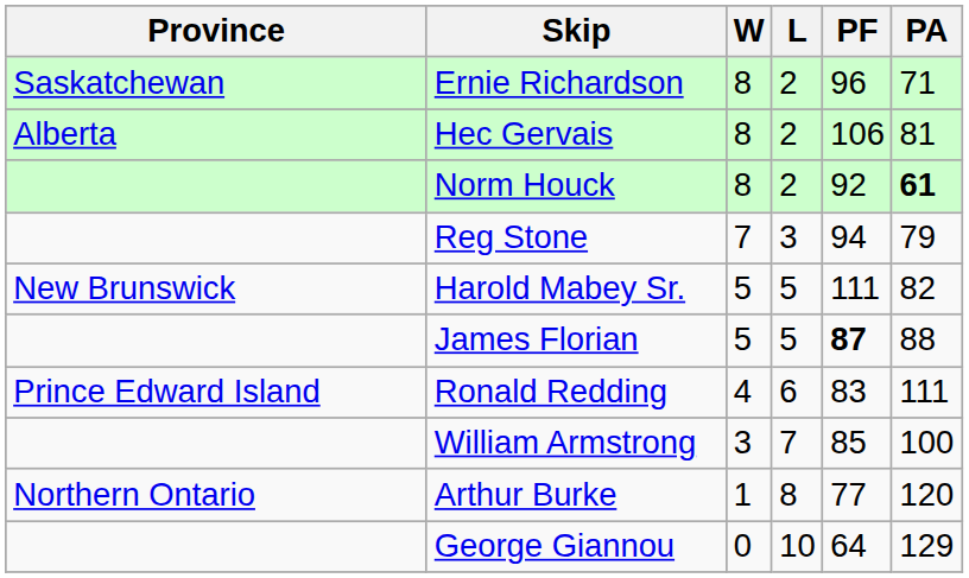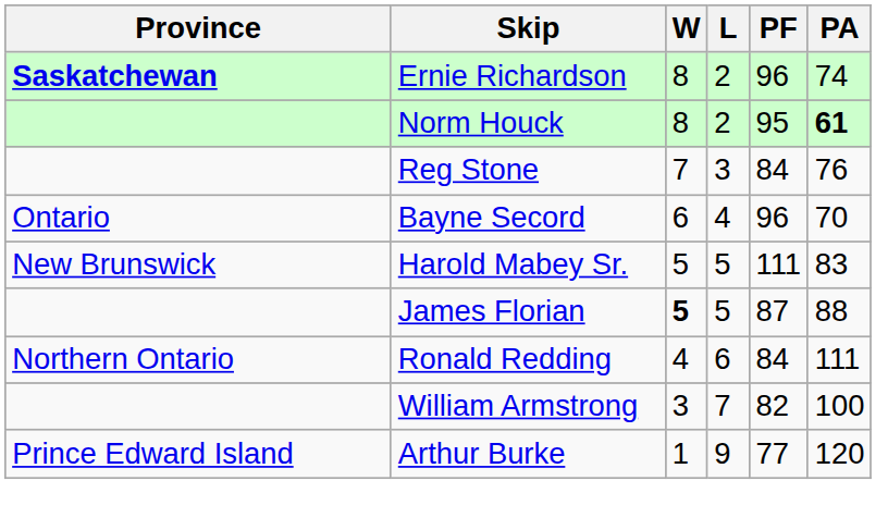Ernie Richardson | Province: normal -> bold
Ernie Richardson | PA: 71 -> 74
- row: Alberta | Hec Gervais | 8 | 2 | 106 | 81
Norm Houck | PF: 92 -> 95
Reg Stone | PF: 94 -> 84
Reg Stone | PA: 79 -> 76
+ row: Ontario | Bayne Secord | 6 | 4 | 96 | 70
Harold Mabey Sr. | PA: 82 -> 83
James Florian | W: normal -> bold
James Florian | PF: bold -> normal
Ronald Redding | Province: Prince Edward Island -> Northern Ontario
Ronald Redding | PF: 83 -> 84
William Armstrong | PF: 85 -> 82
Arthur Burke | Province: Northern Ontario -> Prince Edward Island
Arthur Burke | L: 8 -> 9
- row: George Giannou | 0 | 10 | 64 | 129
